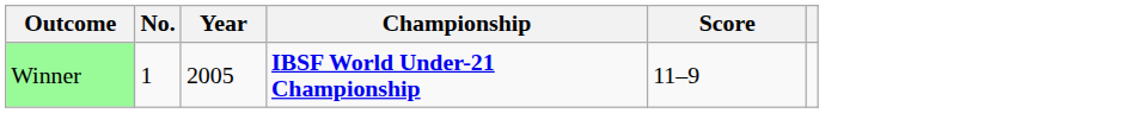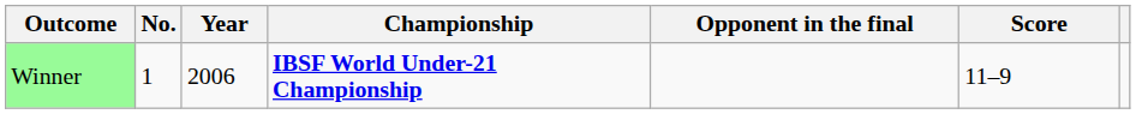+ column: Opponent in the final
Winner | Year: 2005 -> 2006
